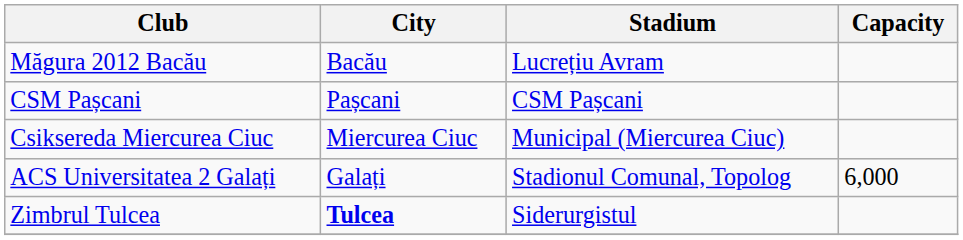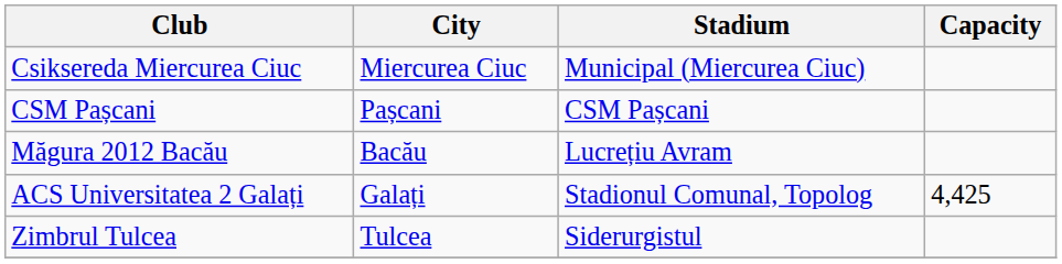rows swapped: Csiksereda Miercurea Ciuc <-> Măgura 2012 Bacău
ACS Universitatea 2 Galați | Capacity: 6,000 -> 4,425
Zimbrul Tulcea | City: bold -> normal
